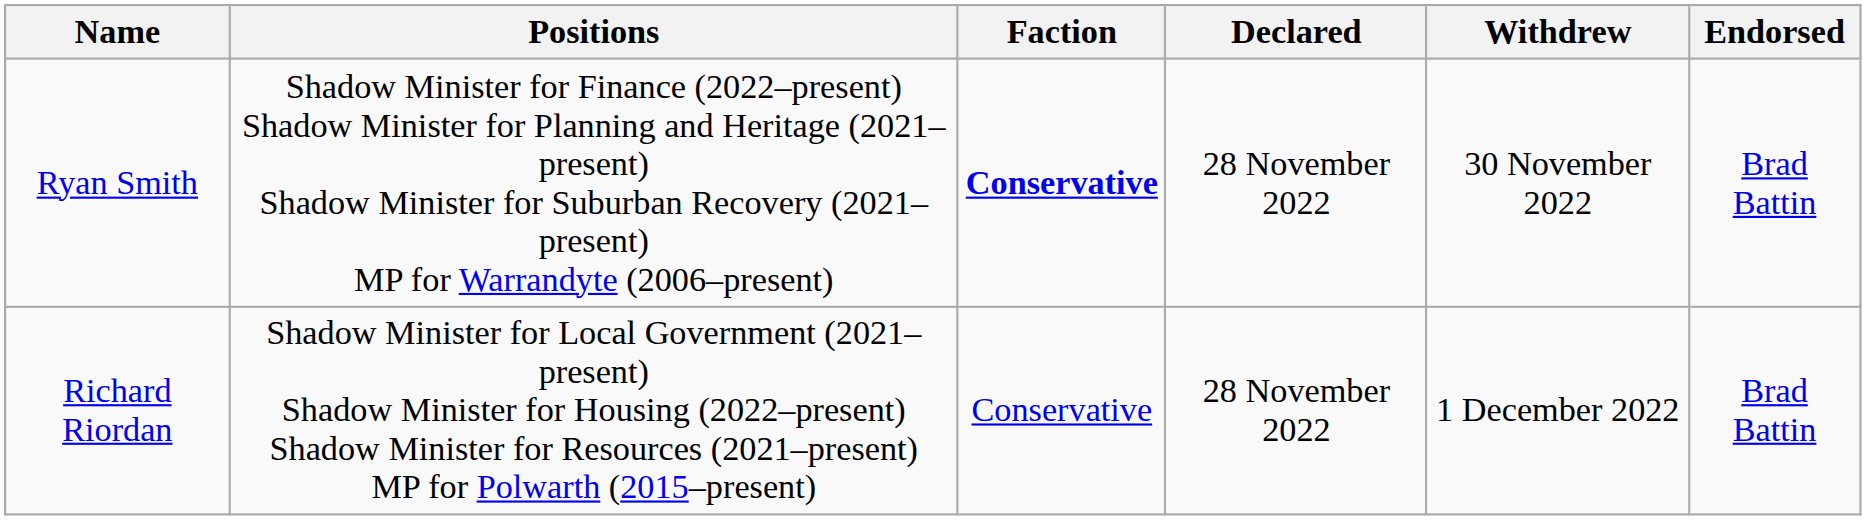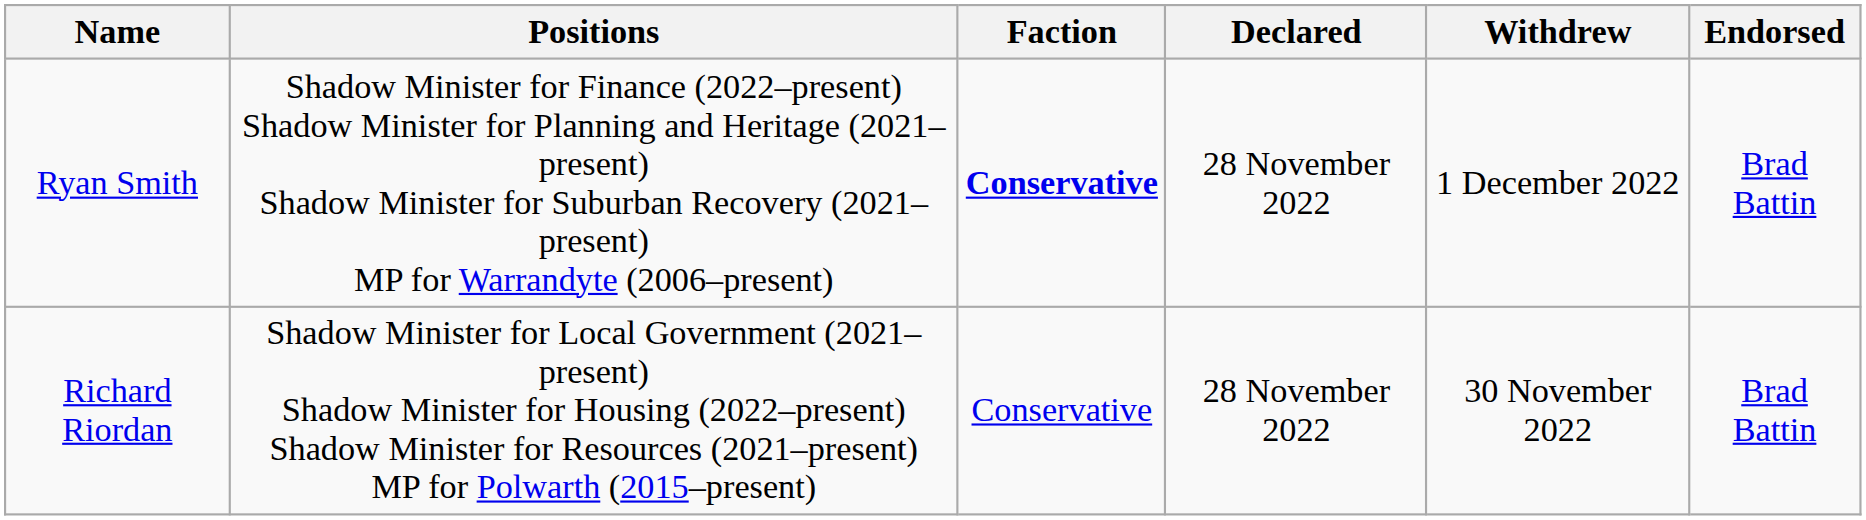Ryan Smith | Withdrew: 30 November 2022 -> 1 December 2022
Richard Riordan | Withdrew: 1 December 2022 -> 30 November 2022
